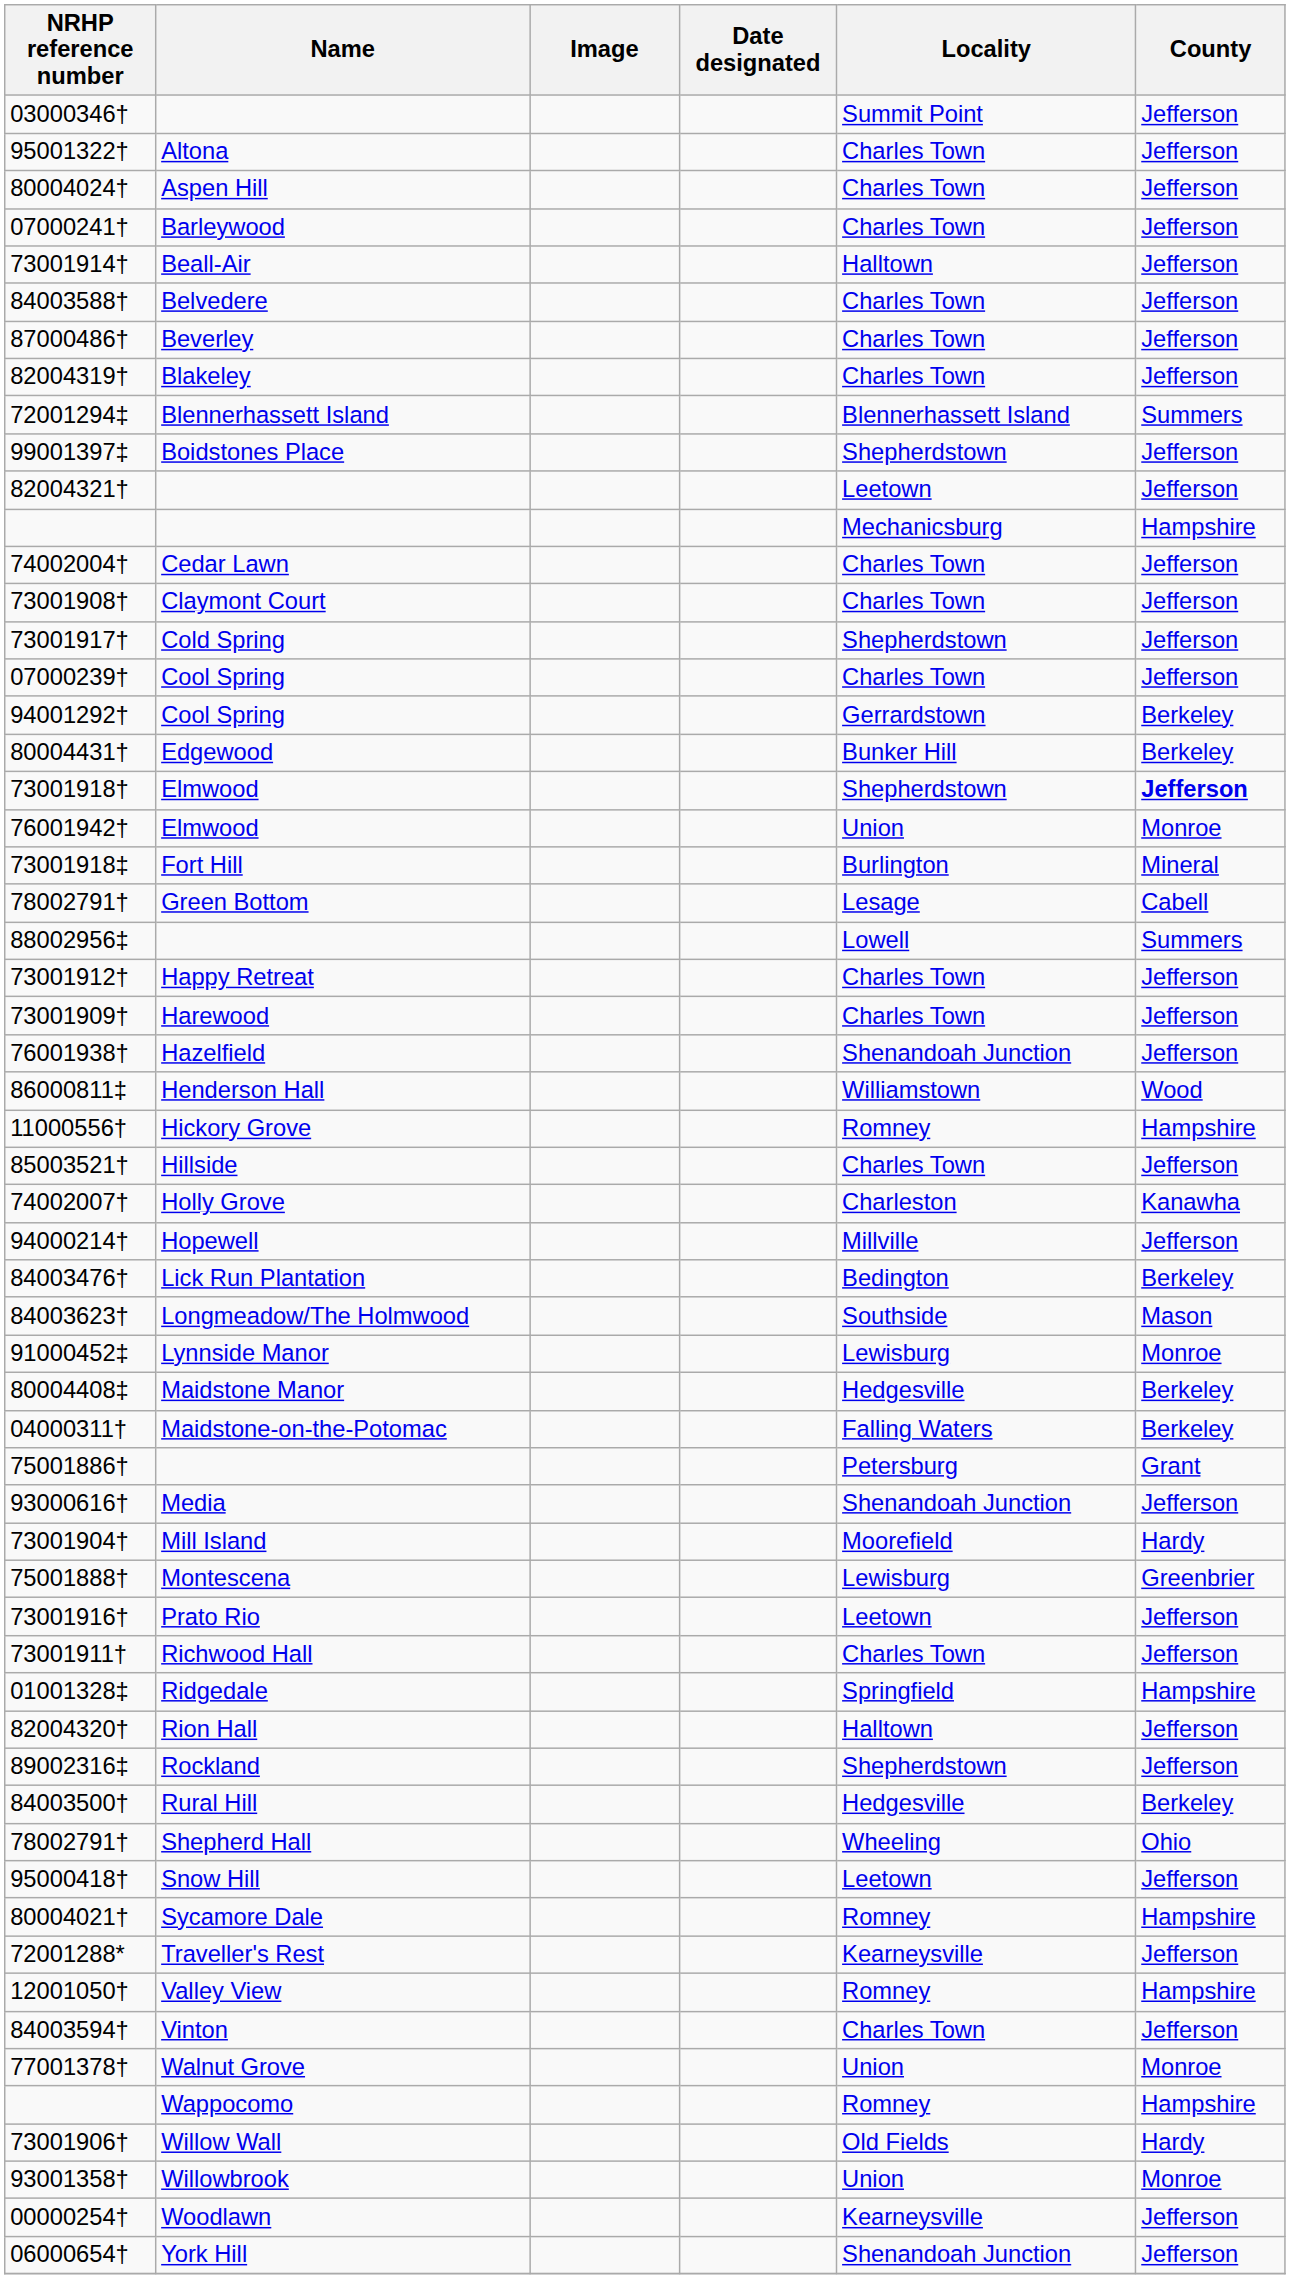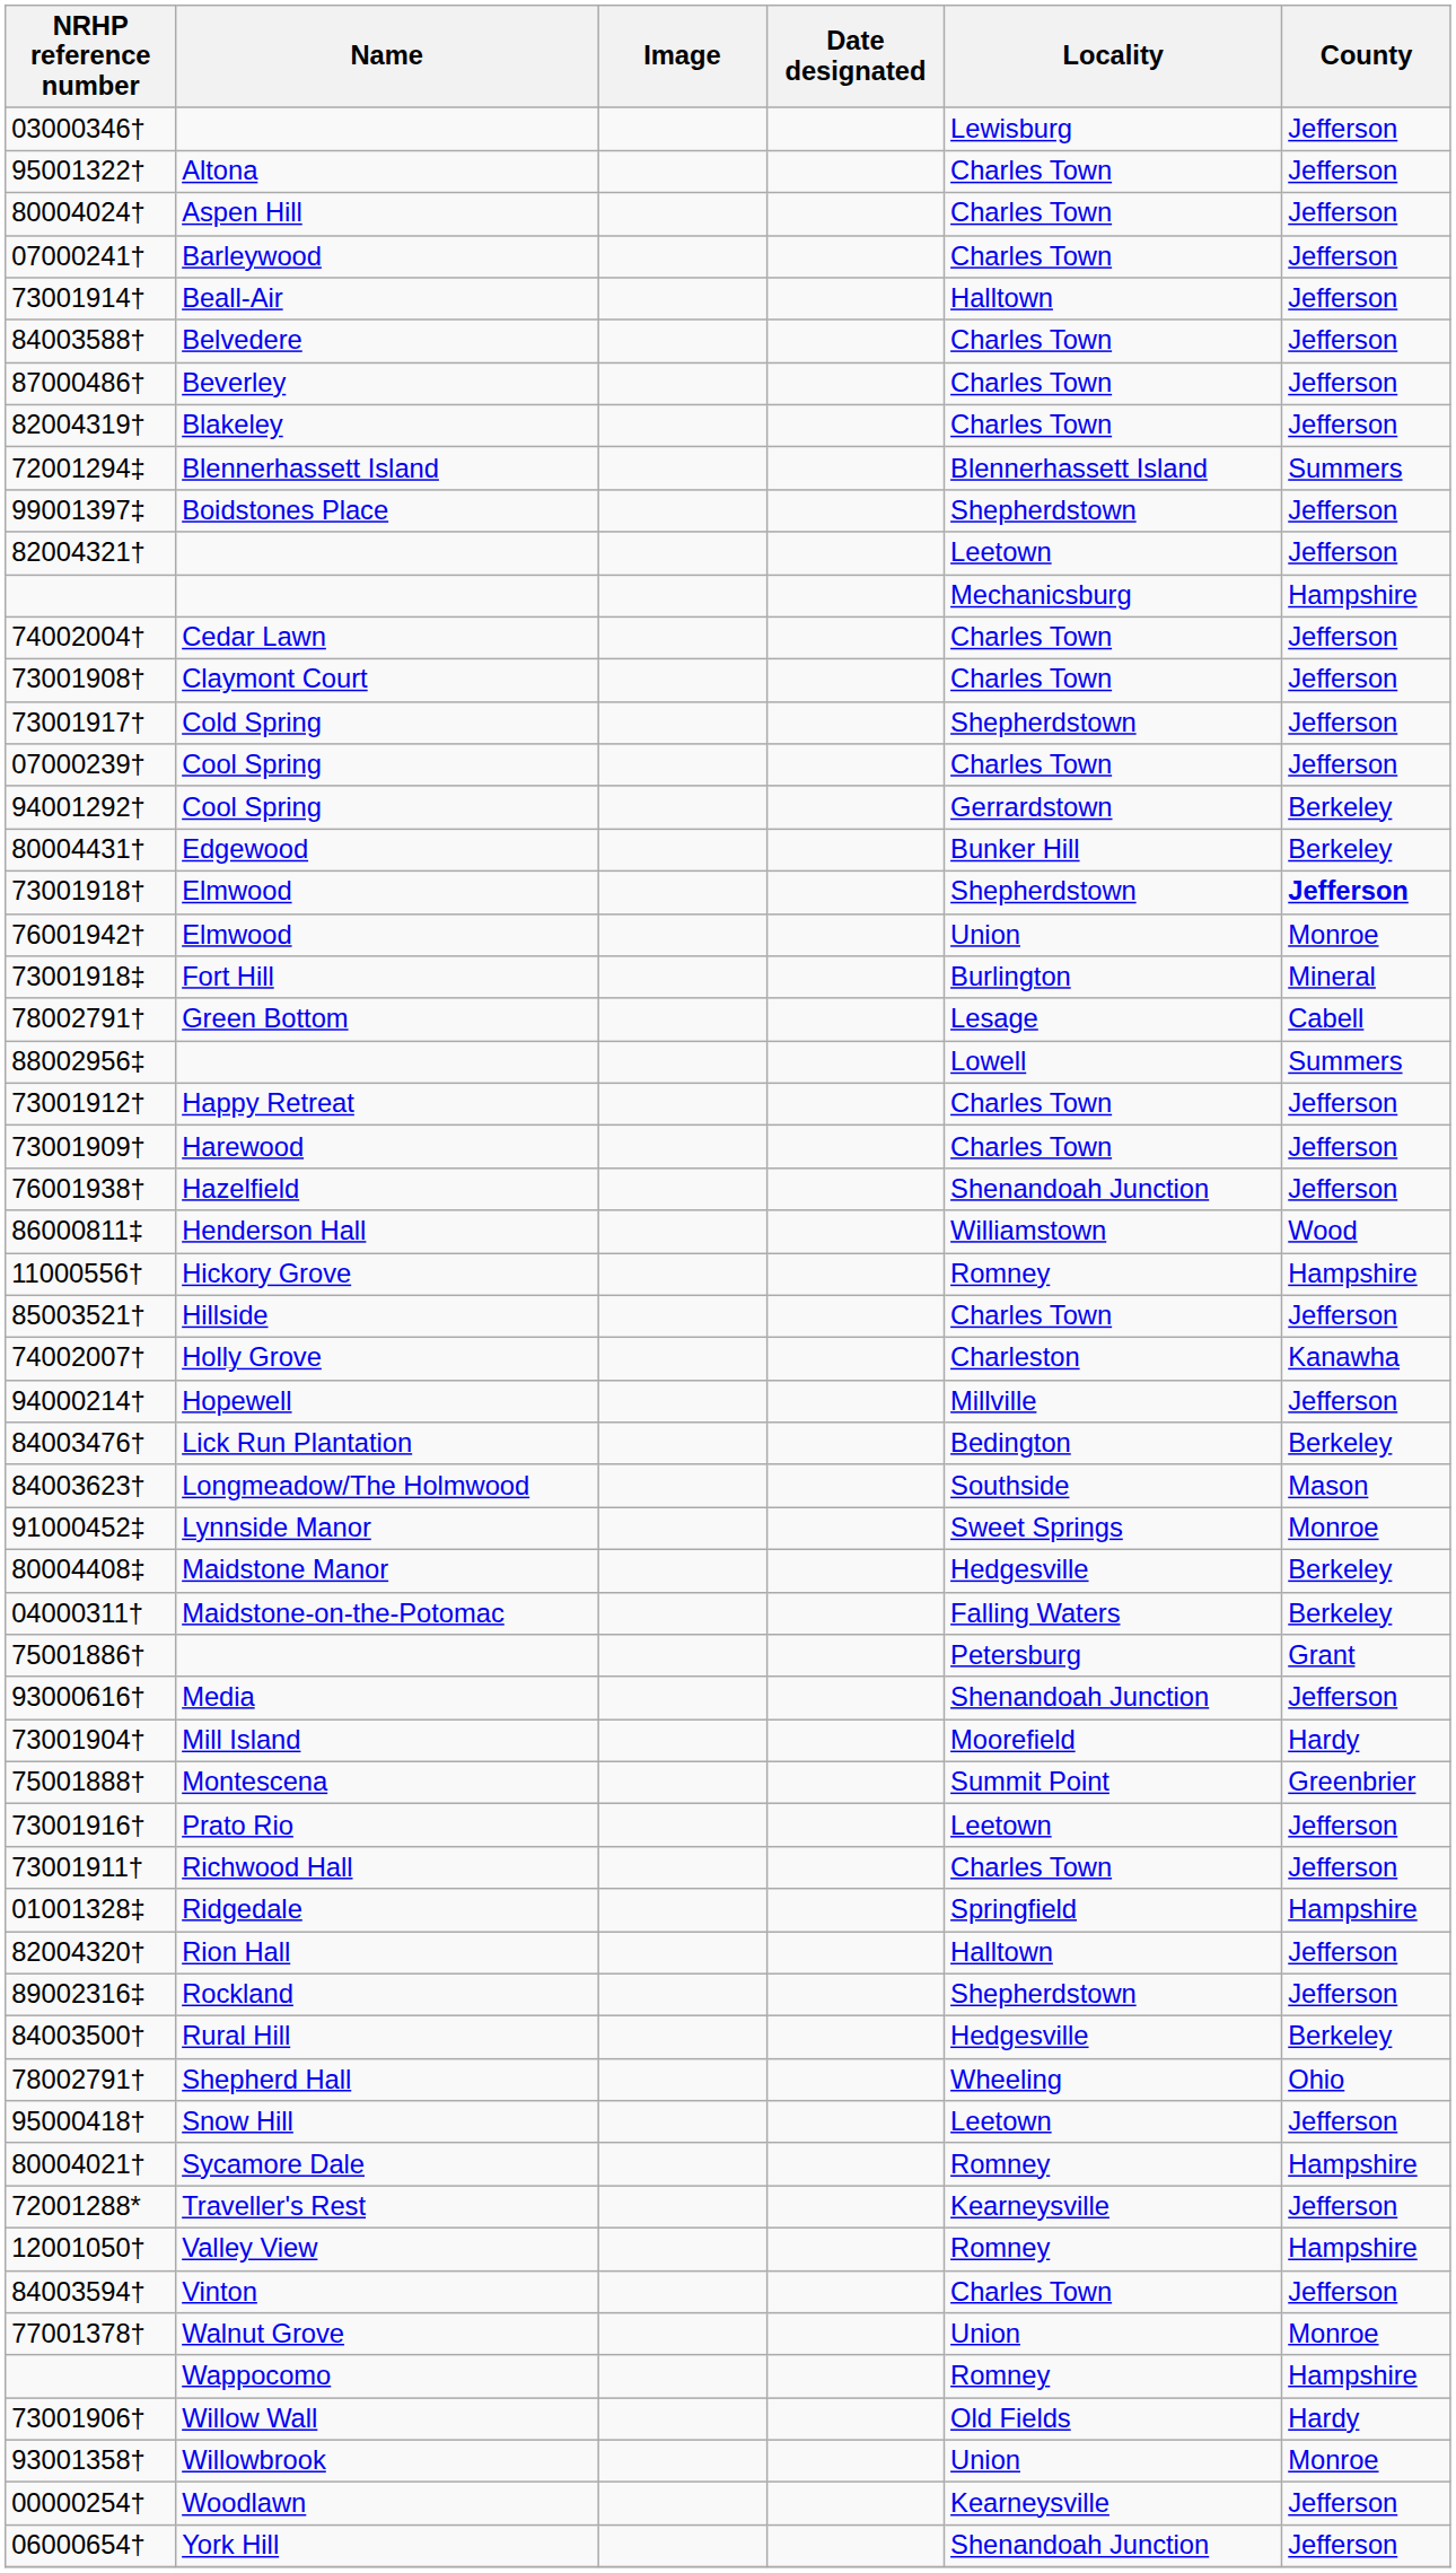03000346† | Locality: Summit Point -> Lewisburg
91000452‡ | Locality: Lewisburg -> Sweet Springs
75001888† | Locality: Lewisburg -> Summit Point
